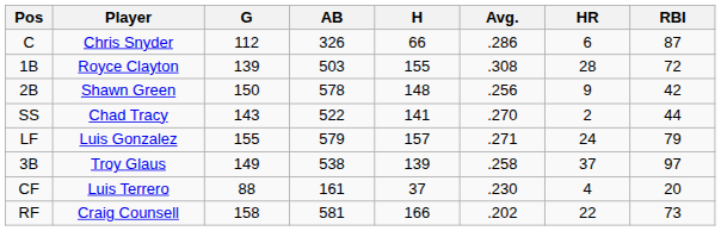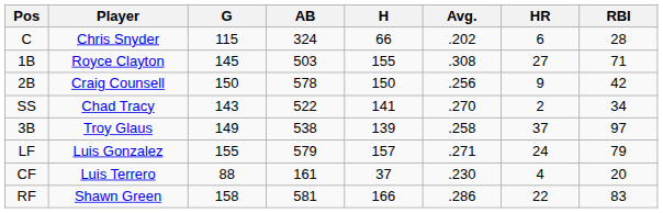C | G: 112 -> 115
C | AB: 326 -> 324
C | Avg.: .286 -> .202
C | RBI: 87 -> 28
1B | G: 139 -> 145
1B | HR: 28 -> 27
1B | RBI: 72 -> 71
2B | Player: Shawn Green -> Craig Counsell
2B | H: 148 -> 150
SS | RBI: 44 -> 34
rows swapped: 3B <-> LF
RF | Player: Craig Counsell -> Shawn Green
RF | Avg.: .202 -> .286
RF | RBI: 73 -> 83
